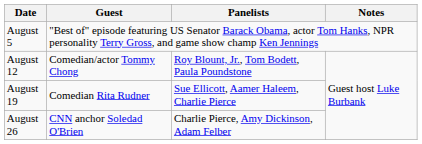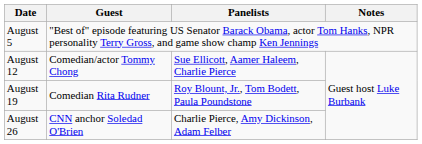August 12 | Panelists: Roy Blount, Jr., Tom Bodett, Paula Poundstone -> Sue Ellicott, Aamer Haleem, Charlie Pierce
August 19 | Panelists: Sue Ellicott, Aamer Haleem, Charlie Pierce -> Roy Blount, Jr., Tom Bodett, Paula Poundstone
